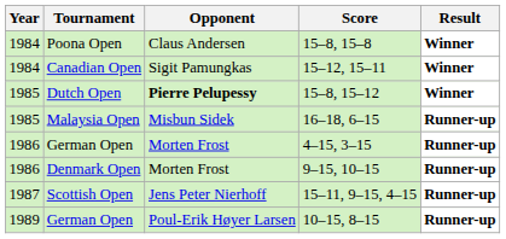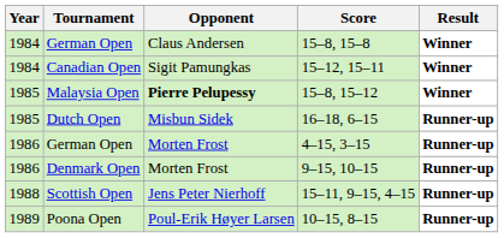15–8, 15–8 | Tournament: Poona Open -> German Open
15–8, 15–12 | Tournament: Dutch Open -> Malaysia Open
16–18, 6–15 | Tournament: Malaysia Open -> Dutch Open
15–11, 9–15, 4–15 | Year: 1987 -> 1988
10–15, 8–15 | Tournament: German Open -> Poona Open
